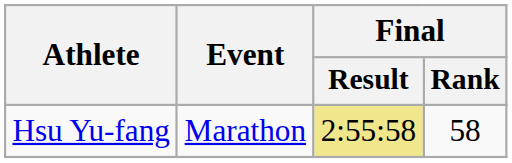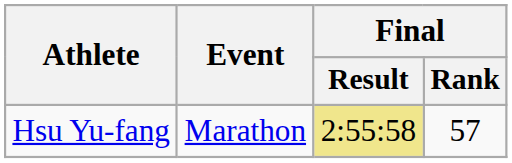Hsu Yu-fang | Final / Rank: 58 -> 57
